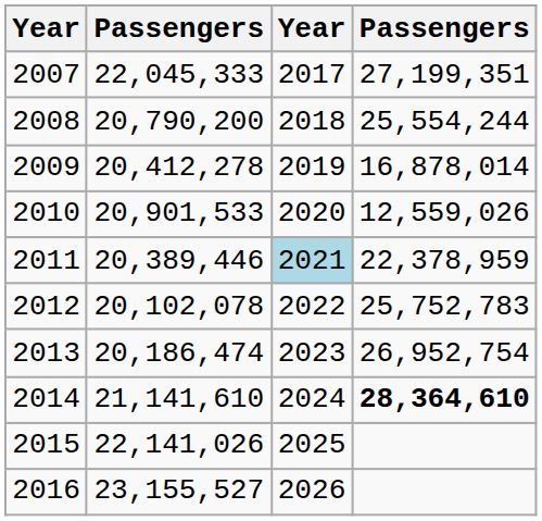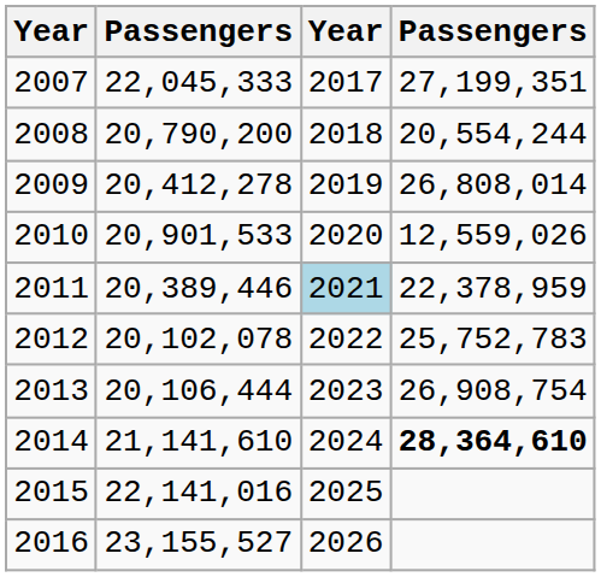2008 | column 4: 25,554,244 -> 20,554,244
2009 | column 4: 16,878,014 -> 26,808,014
2013 | column 2: 20,186,474 -> 20,106,444
2013 | column 4: 26,952,754 -> 26,908,754
2015 | column 2: 22,141,026 -> 22,141,016
